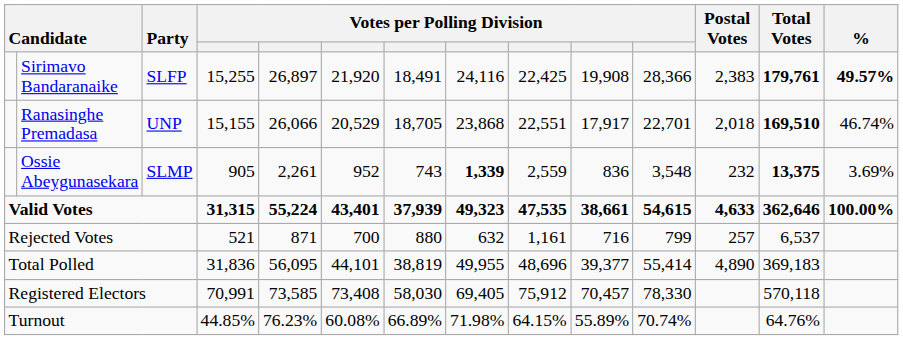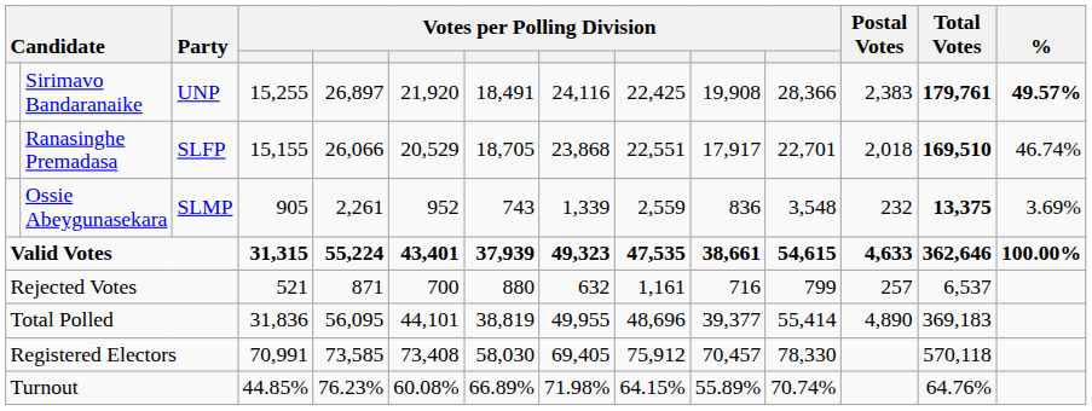Sirimavo Bandaranaike | Party: SLFP -> UNP
Ranasinghe Premadasa | Party: UNP -> SLFP
Ossie Abeygunasekara | column 8: bold -> normal
